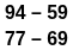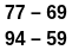rows swapped: 94 – 59 <-> 77 – 69
